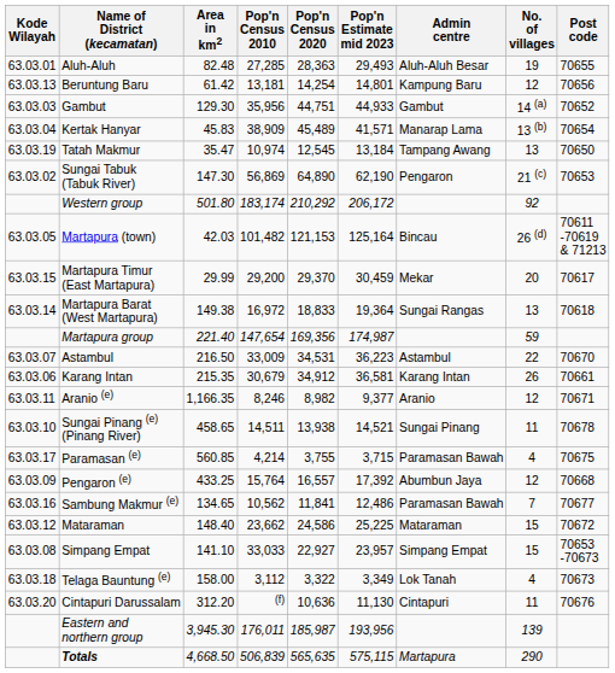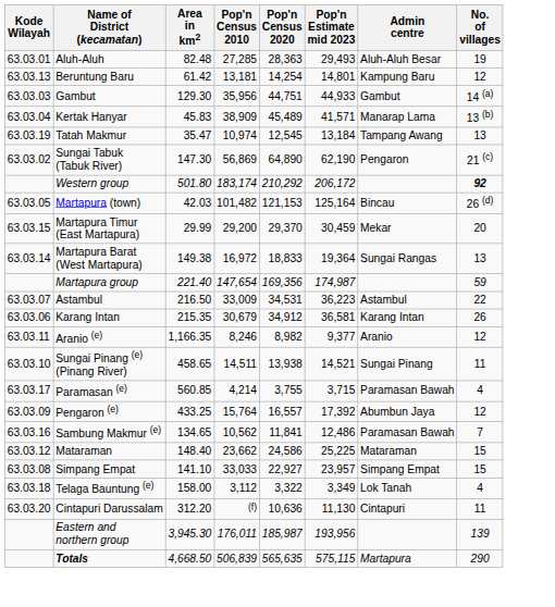- column: Post code | 70655 | 70656 | 70652 | 70654 | 70650 | 70653 | 70611 -70619 & 71213 | 70617 | 70618 | 70670 | 70661 | 70671 | 70678 | 70675 | 70668 | 70677 | 70672 | 70653 -70673 | 70673 | 70676
Western group | No. of villages: normal -> bold
